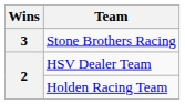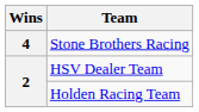Stone Brothers Racing | Wins: 3 -> 4
